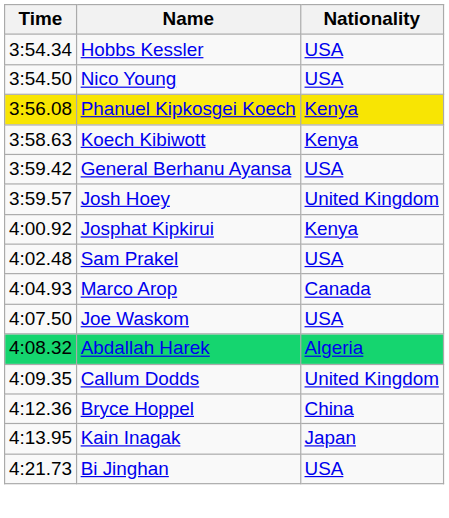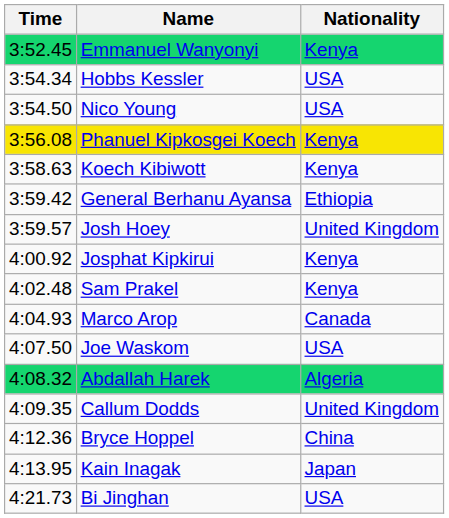+ row: 3:52.45 | Emmanuel Wanyonyi | Kenya
General Berhanu Ayansa | Nationality: USA -> Ethiopia
Sam Prakel | Nationality: USA -> Kenya
